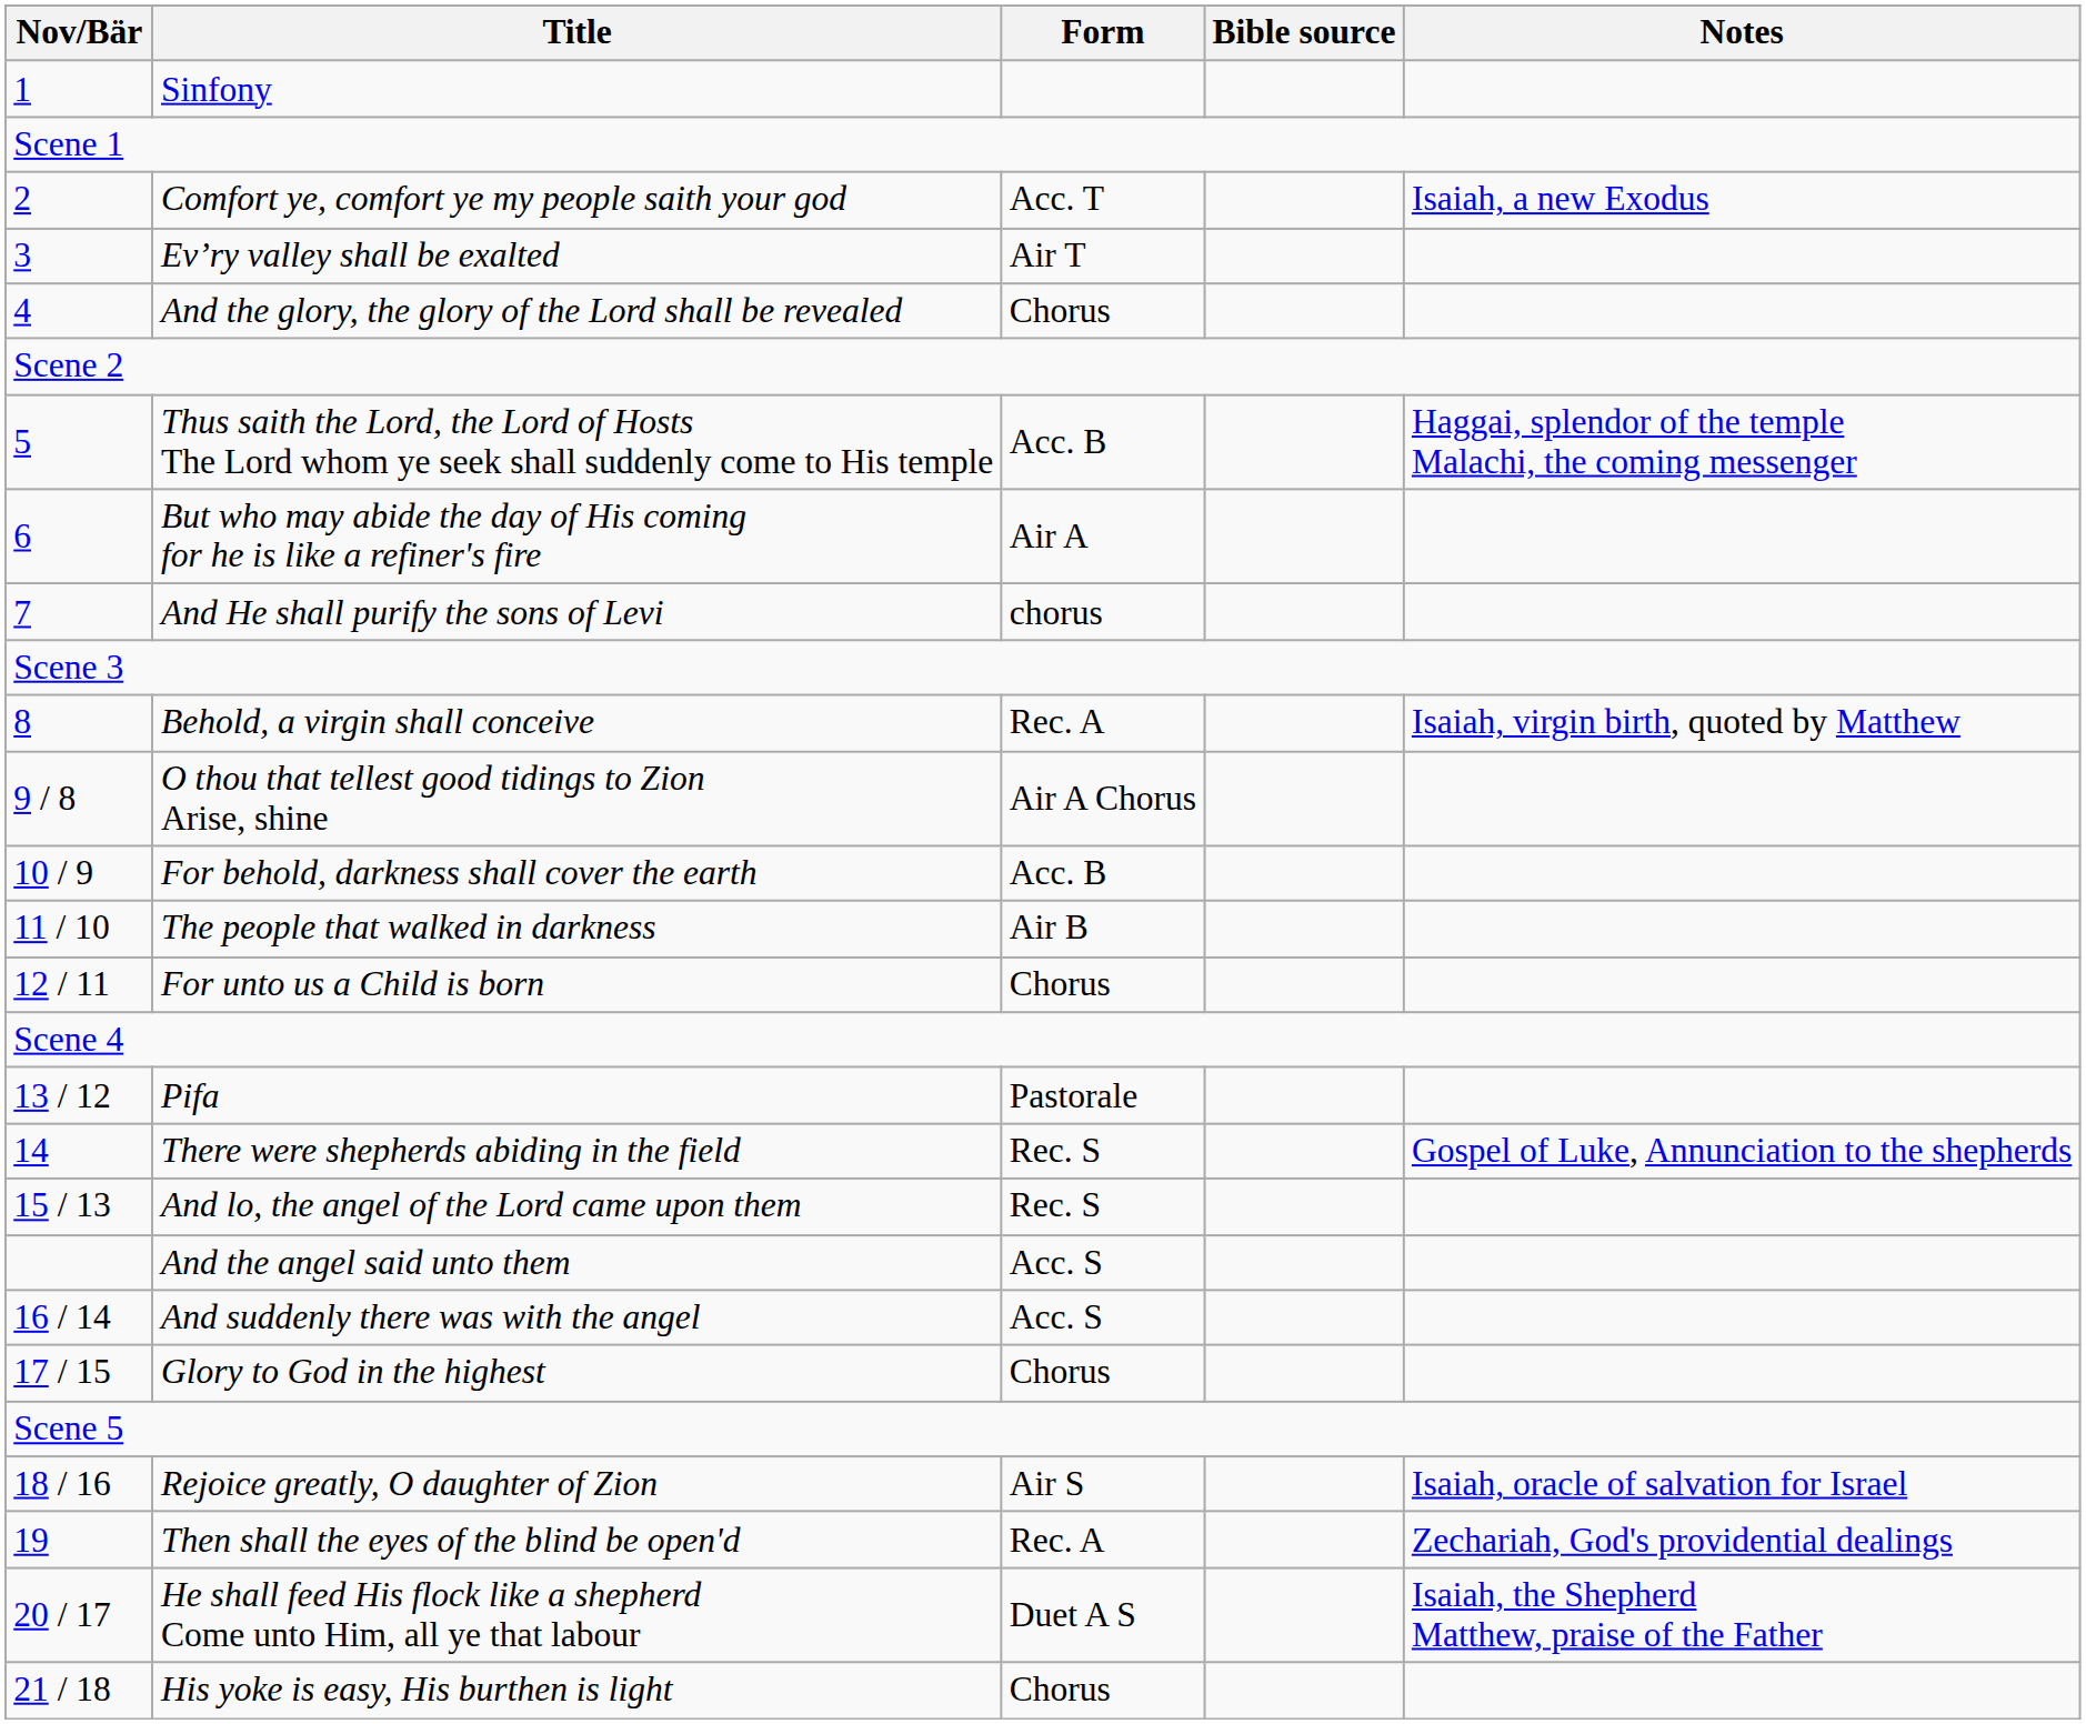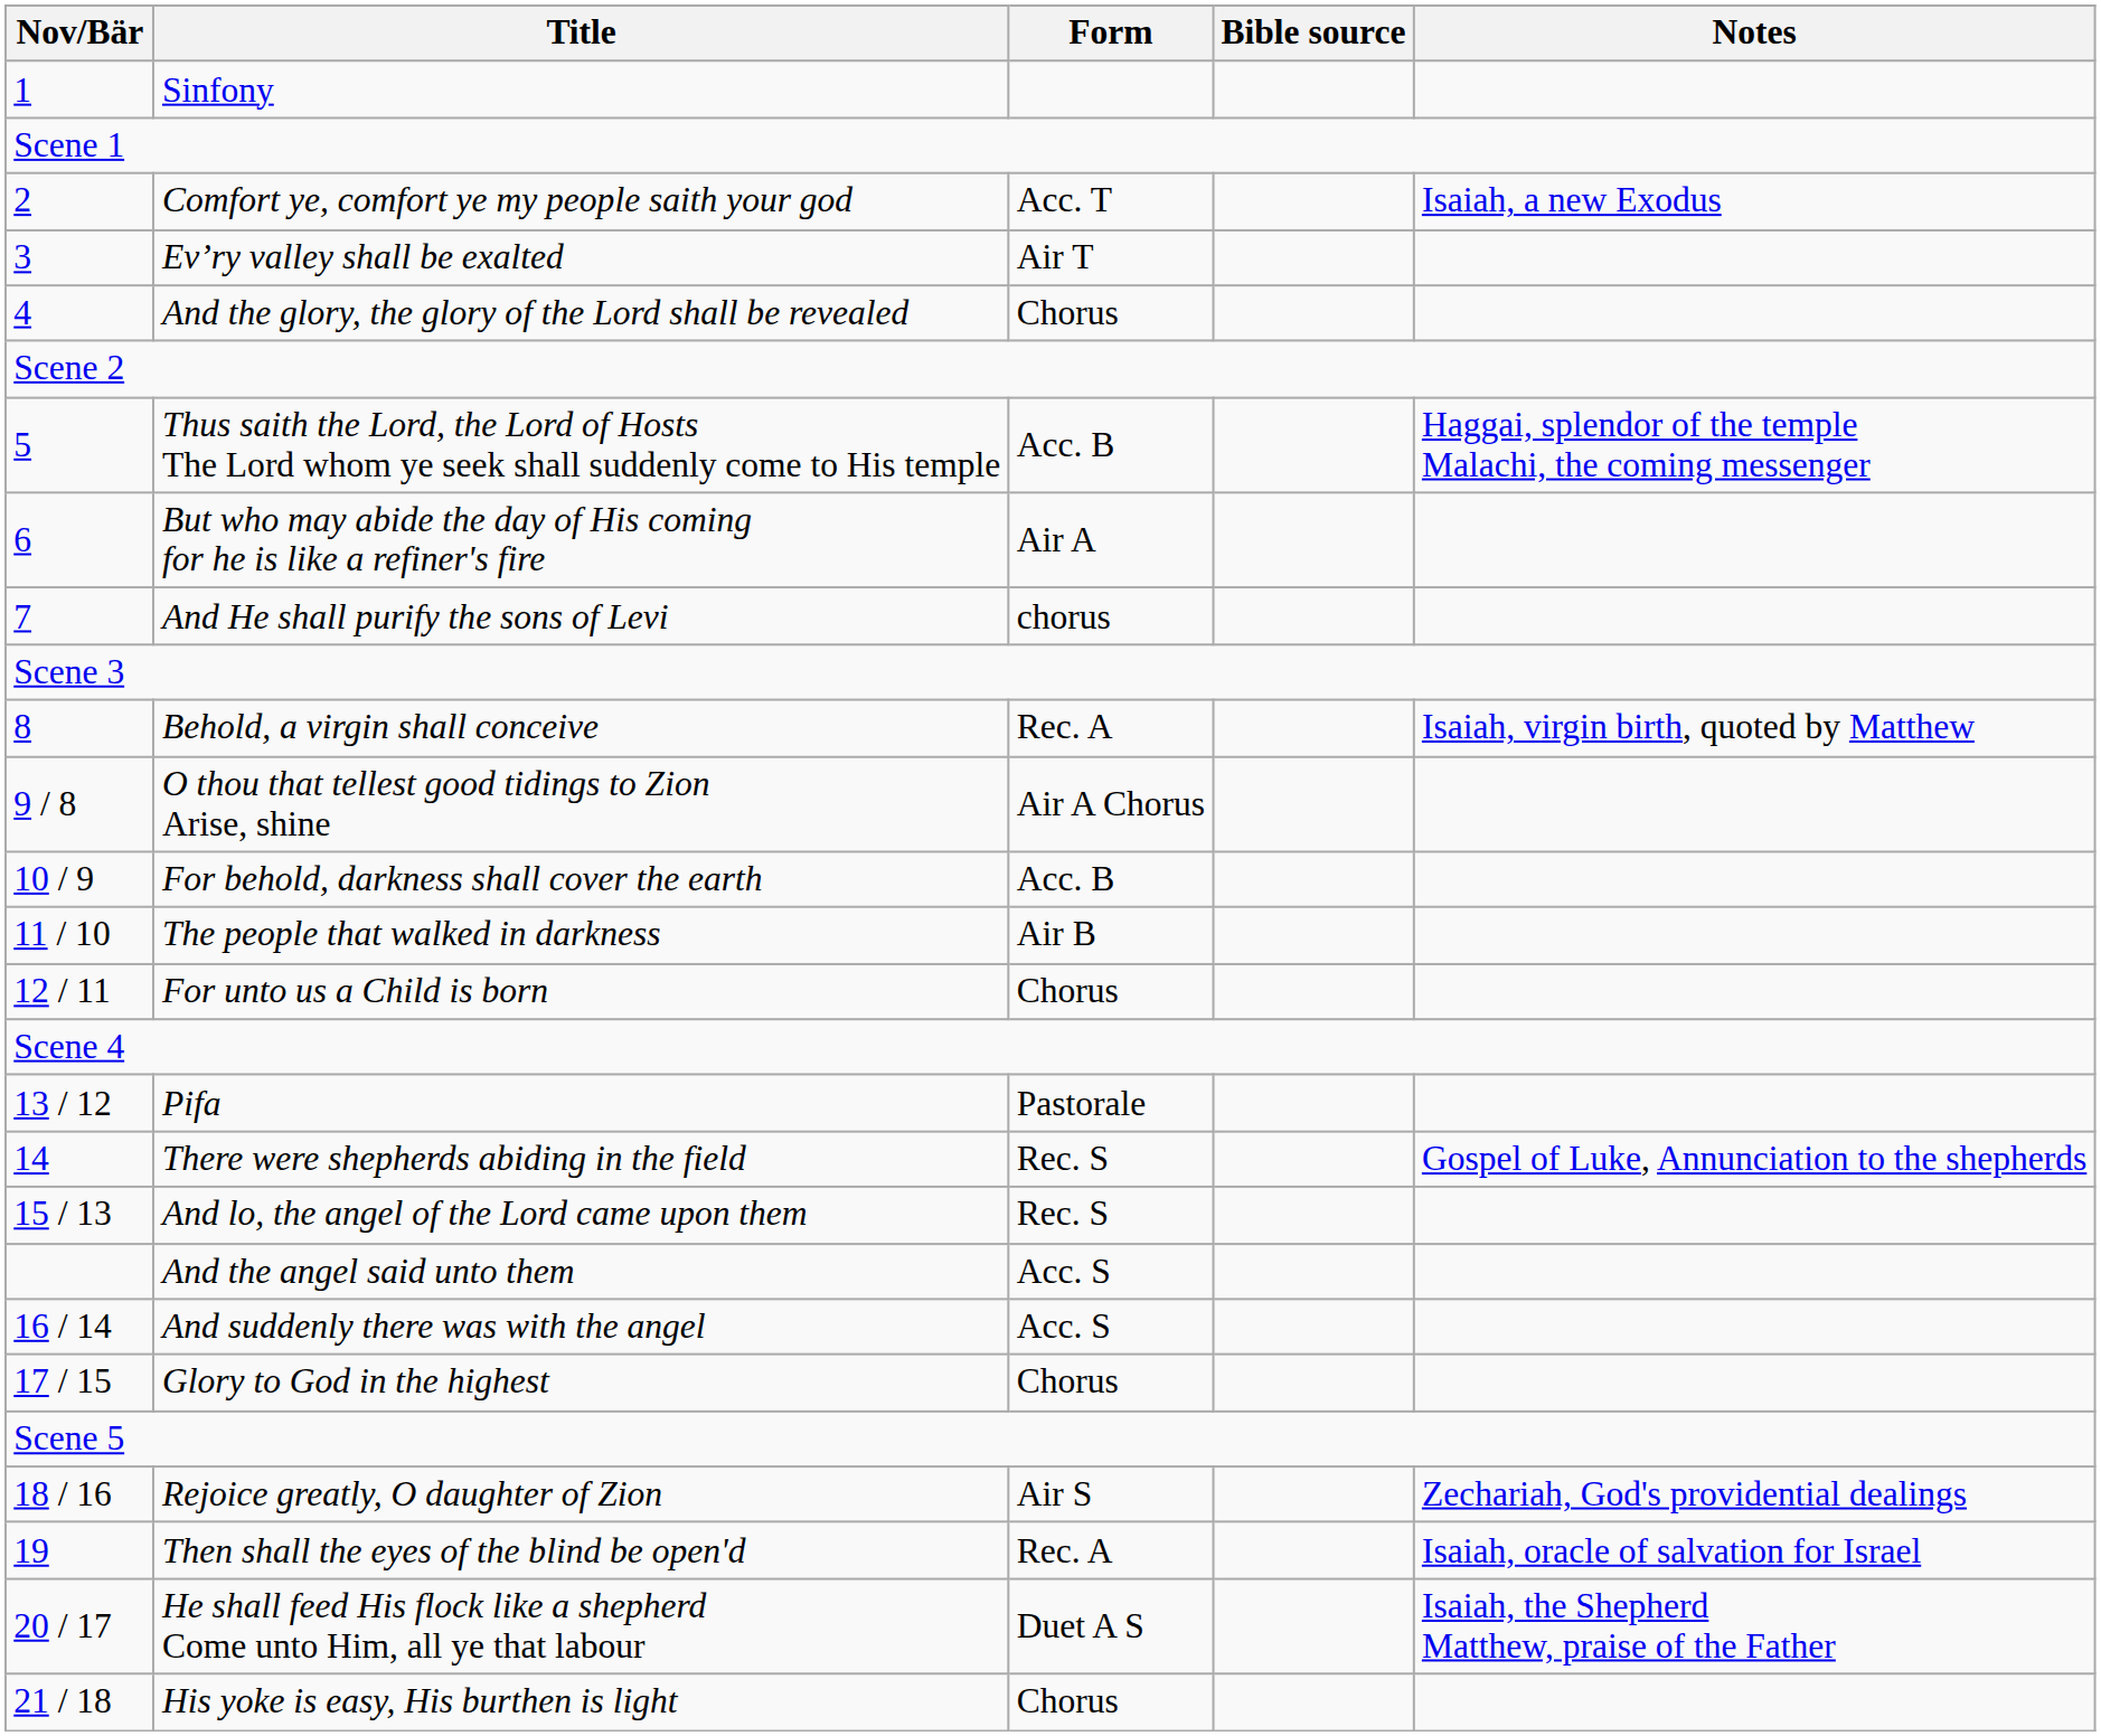Rejoice greatly, O daughter of Zion | Notes: Isaiah, oracle of salvation for Israel -> Zechariah, God's providential dealings
Then shall the eyes of the blind be open'd | Notes: Zechariah, God's providential dealings -> Isaiah, oracle of salvation for Israel
